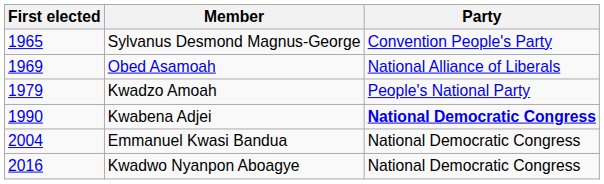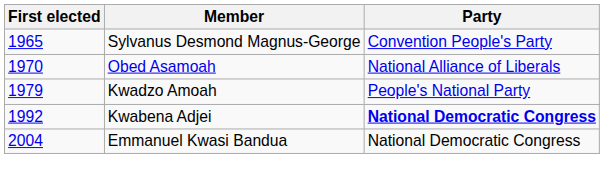Obed Asamoah | First elected: 1969 -> 1970
Kwabena Adjei | First elected: 1990 -> 1992
- row: 2016 | Kwadwo Nyanpon Aboagye | National Democratic Congress
